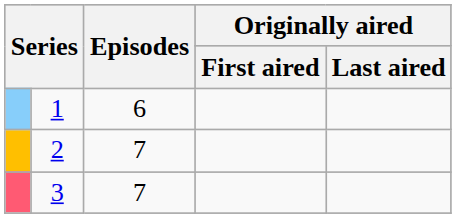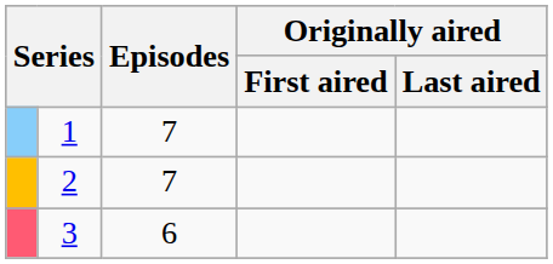1 | Episodes: 6 -> 7
3 | Episodes: 7 -> 6
